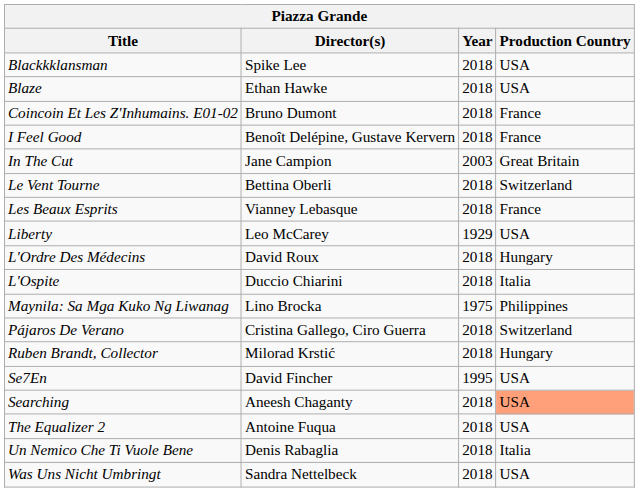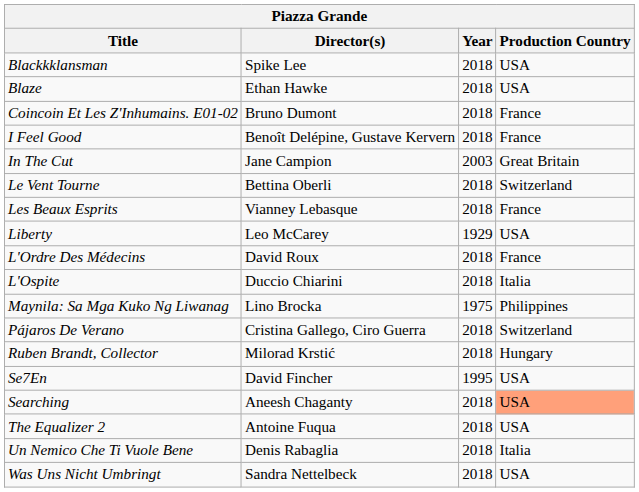L'Ordre Des Médecins | Production Country: Hungary -> France
